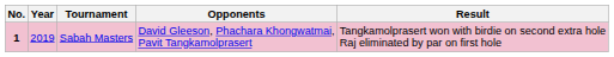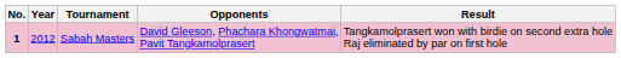Sabah Masters | Year: 2019 -> 2012
